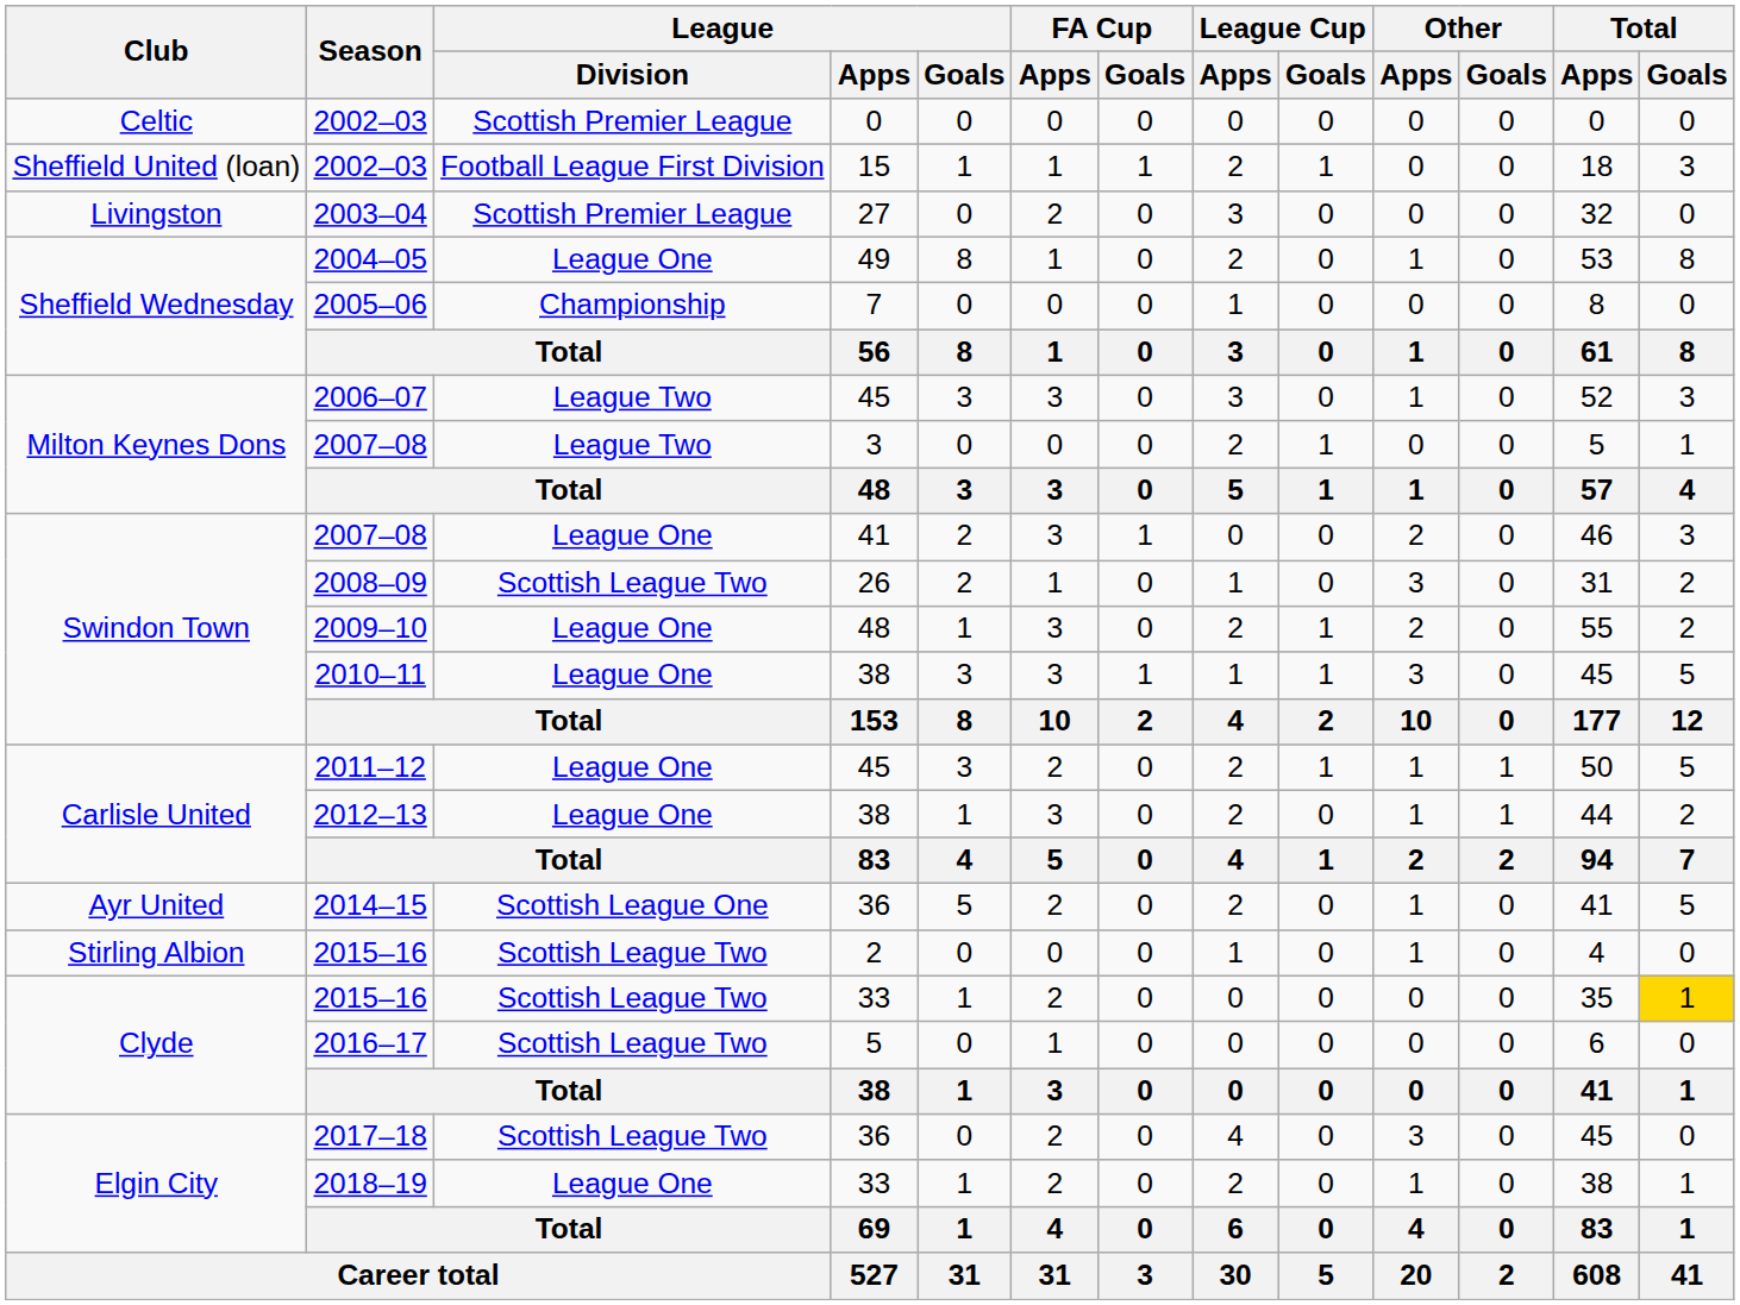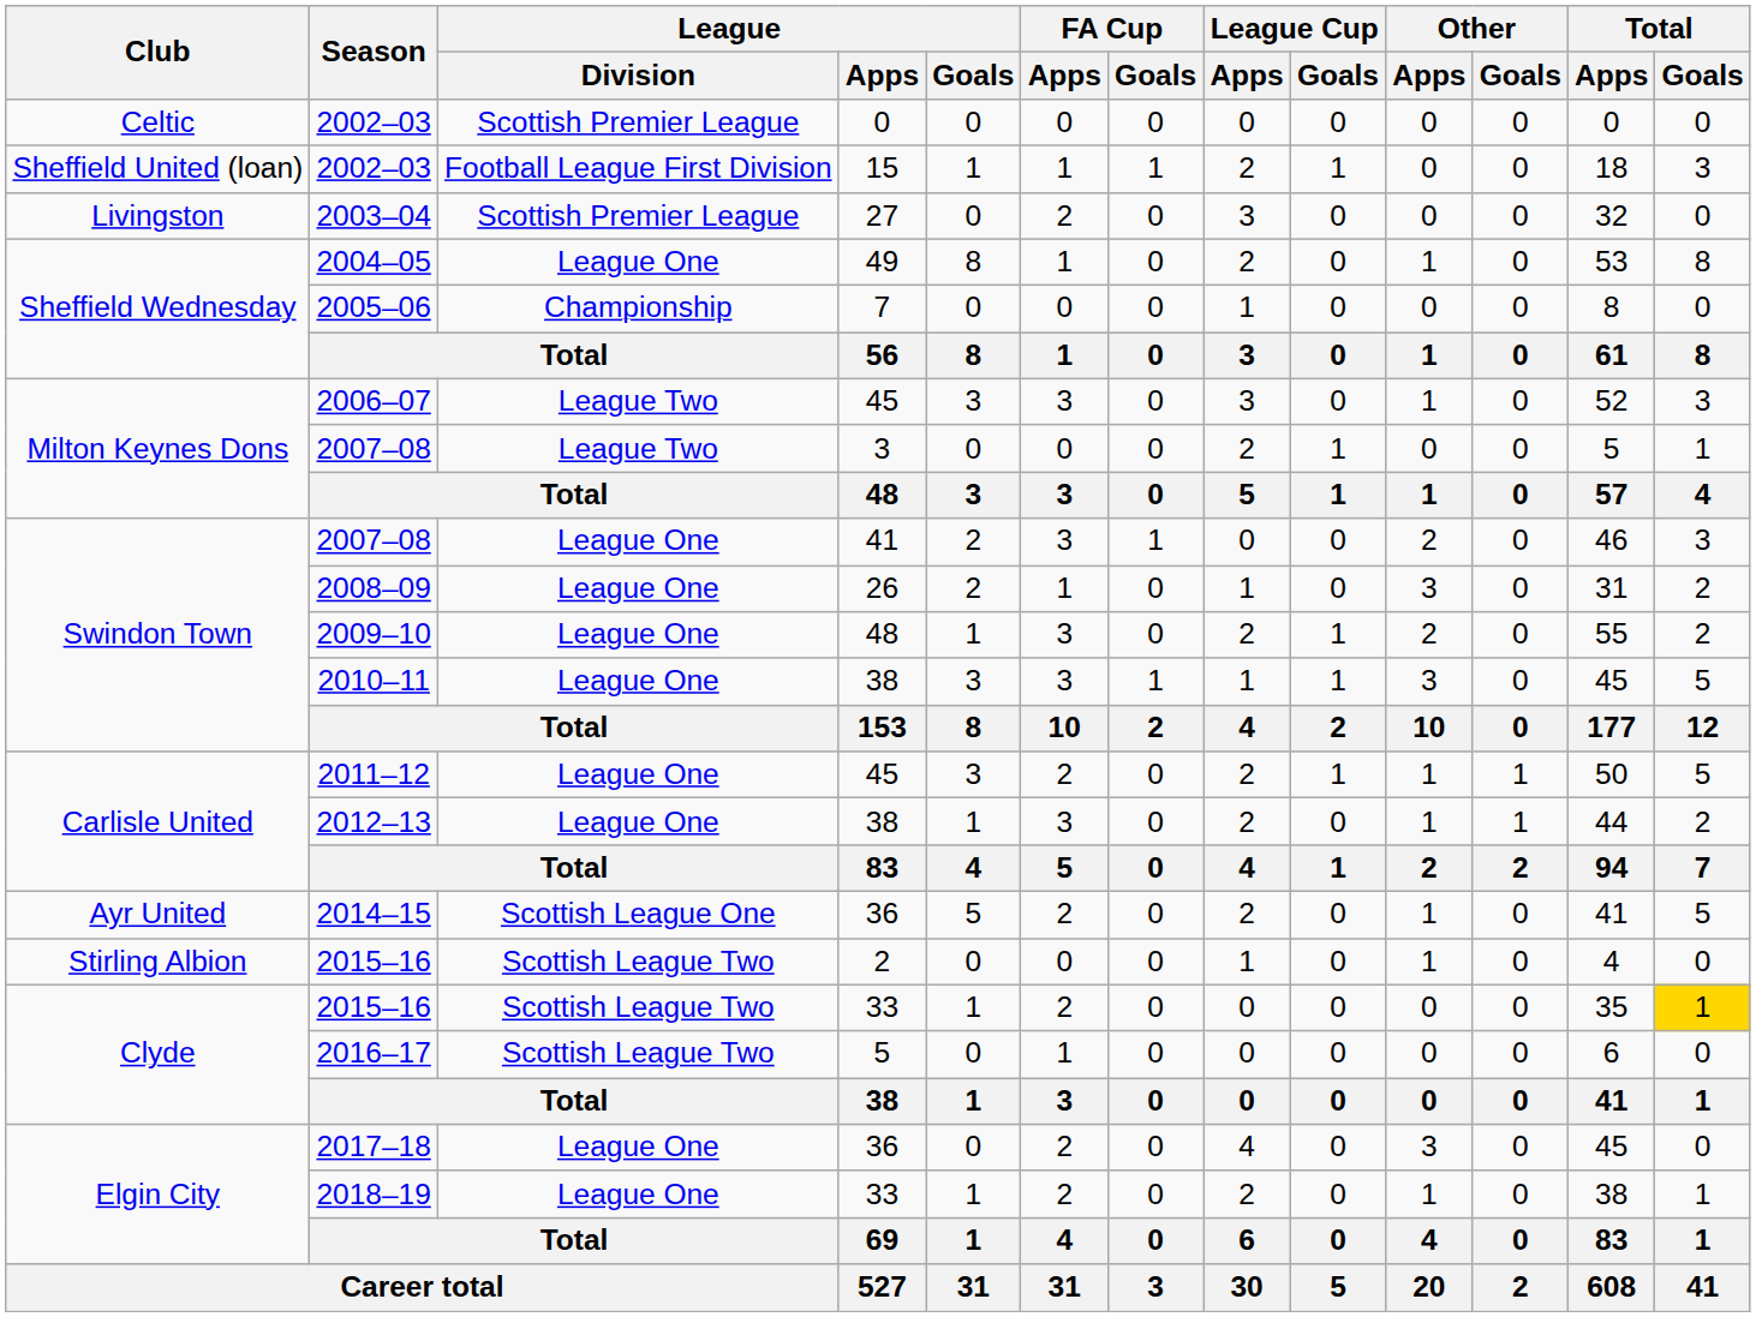2008–09 | League / Division: Scottish League Two -> League One
2017–18 | League / Division: Scottish League Two -> League One
